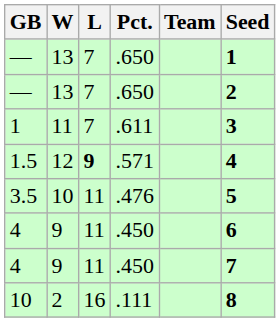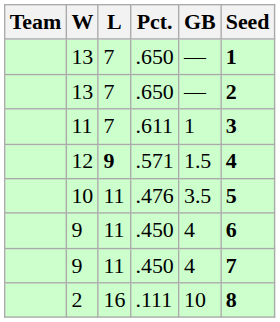columns swapped: Team <-> GB
